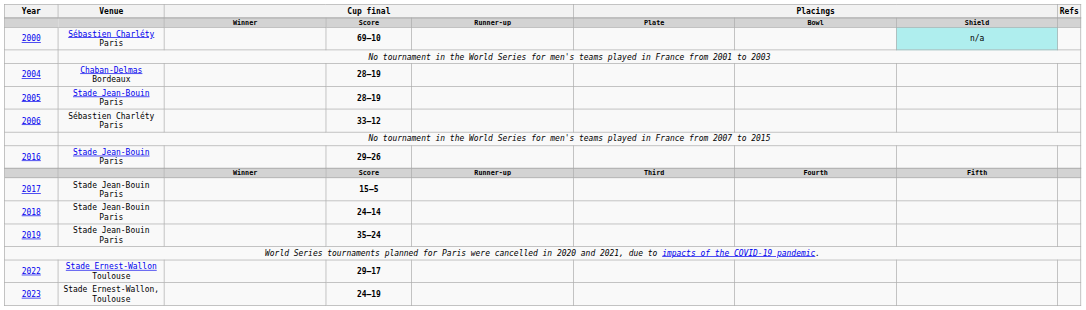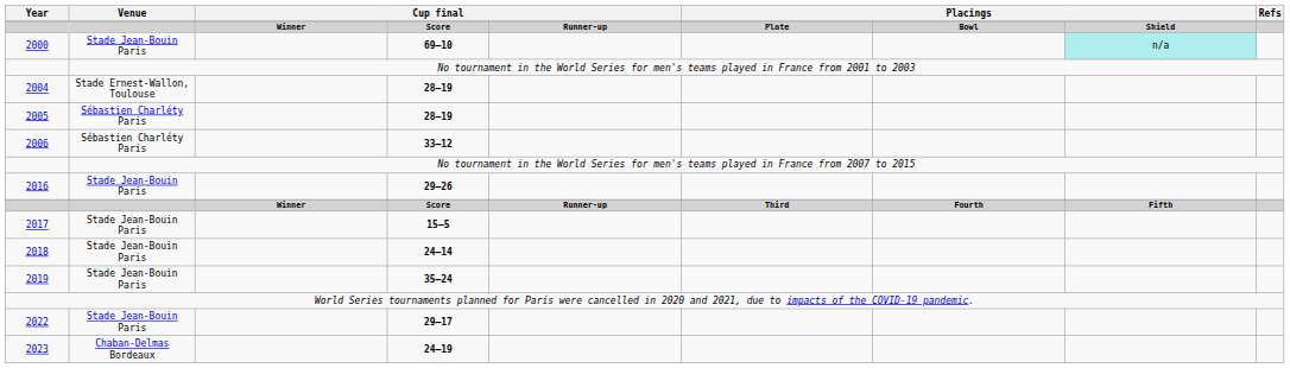69–10 | Venue: Sébastien Charléty Paris -> Stade Jean-Bouin Paris
2004 / 28–19 | Venue: Chaban-Delmas Bordeaux -> Stade Ernest-Wallon, Toulouse
2005 / 28–19 | Venue: Stade Jean-Bouin Paris -> Sébastien Charléty Paris
29–17 | Venue: Stade Ernest-Wallon Toulouse -> Stade Jean-Bouin Paris
24–19 | Venue: Stade Ernest-Wallon, Toulouse -> Chaban-Delmas Bordeaux
